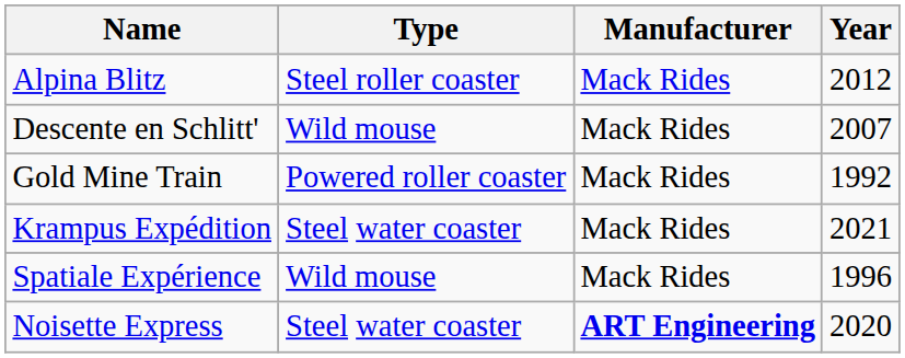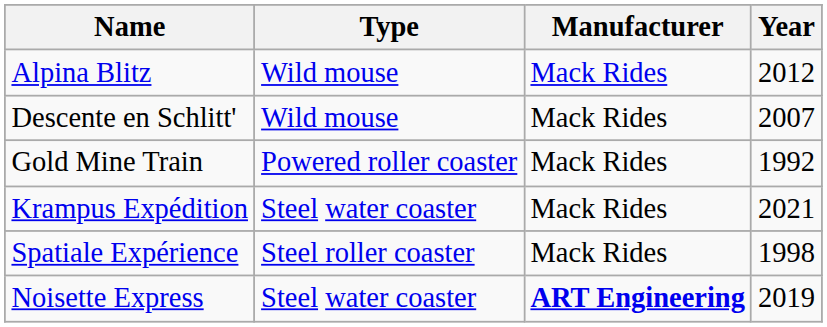Alpina Blitz | Type: Steel roller coaster -> Wild mouse
Spatiale Expérience | Type: Wild mouse -> Steel roller coaster
Spatiale Expérience | Year: 1996 -> 1998
Noisette Express | Year: 2020 -> 2019
